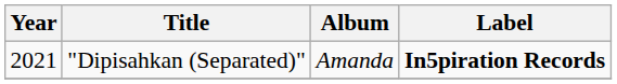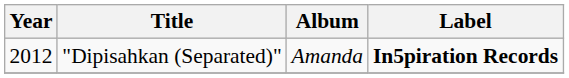"Dipisahkan (Separated)" | Year: 2021 -> 2012
